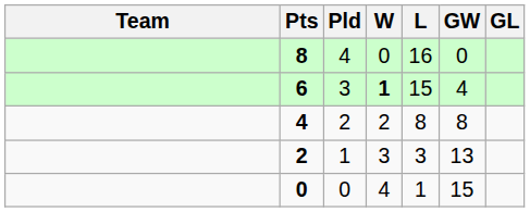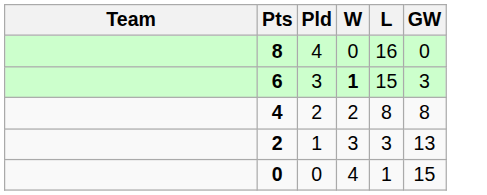- column: GL
6 | GW: 4 -> 3
